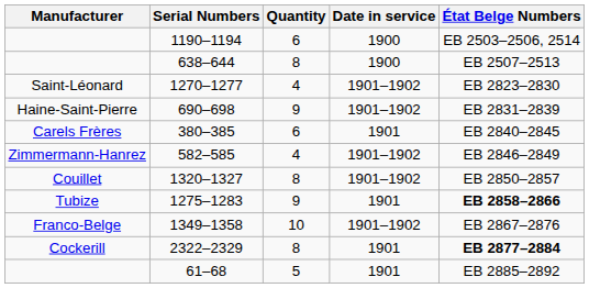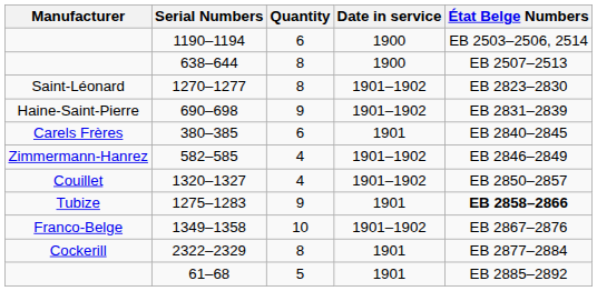1270–1277 | Quantity: 4 -> 8
1320–1327 | Quantity: 8 -> 4
2322–2329 | État Belge Numbers: bold -> normal
